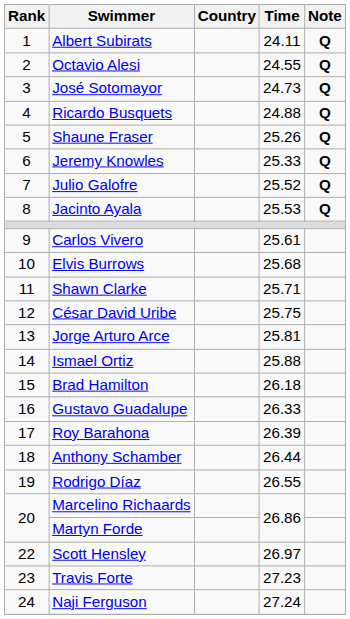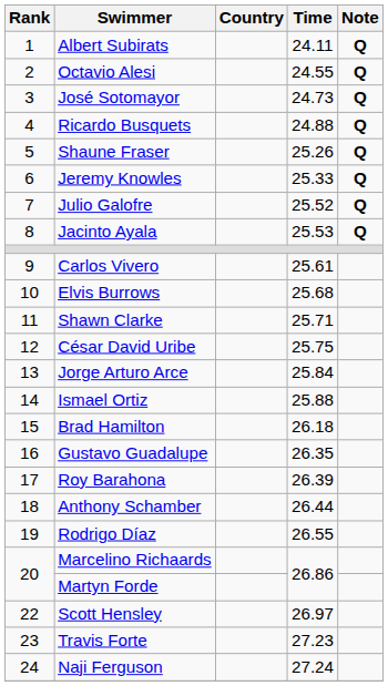Jorge Arturo Arce | Time: 25.81 -> 25.84
Gustavo Guadalupe | Time: 26.33 -> 26.35
